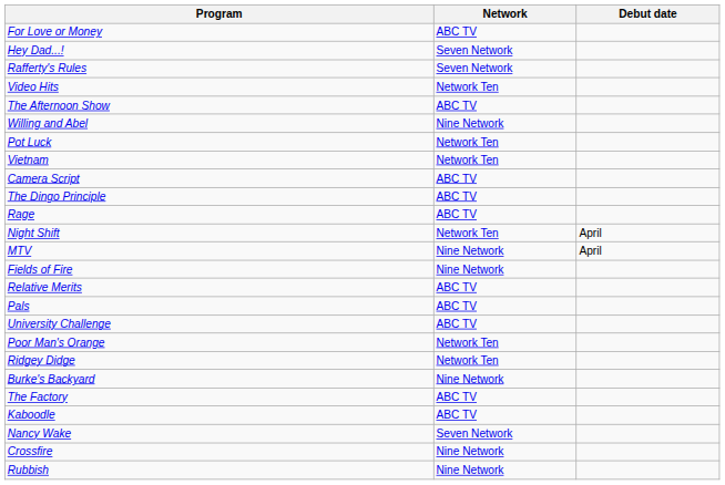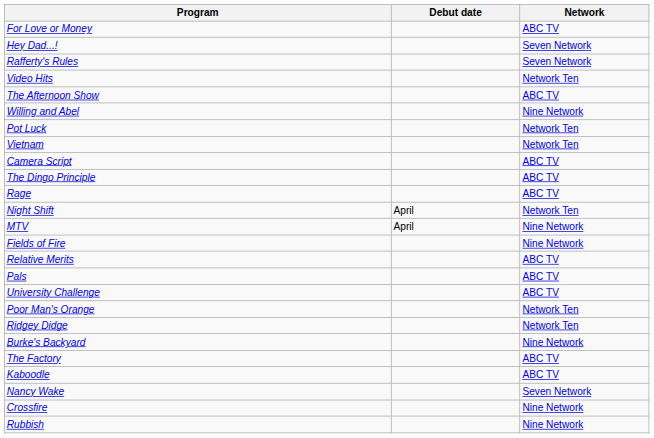columns swapped: Network <-> Debut date
